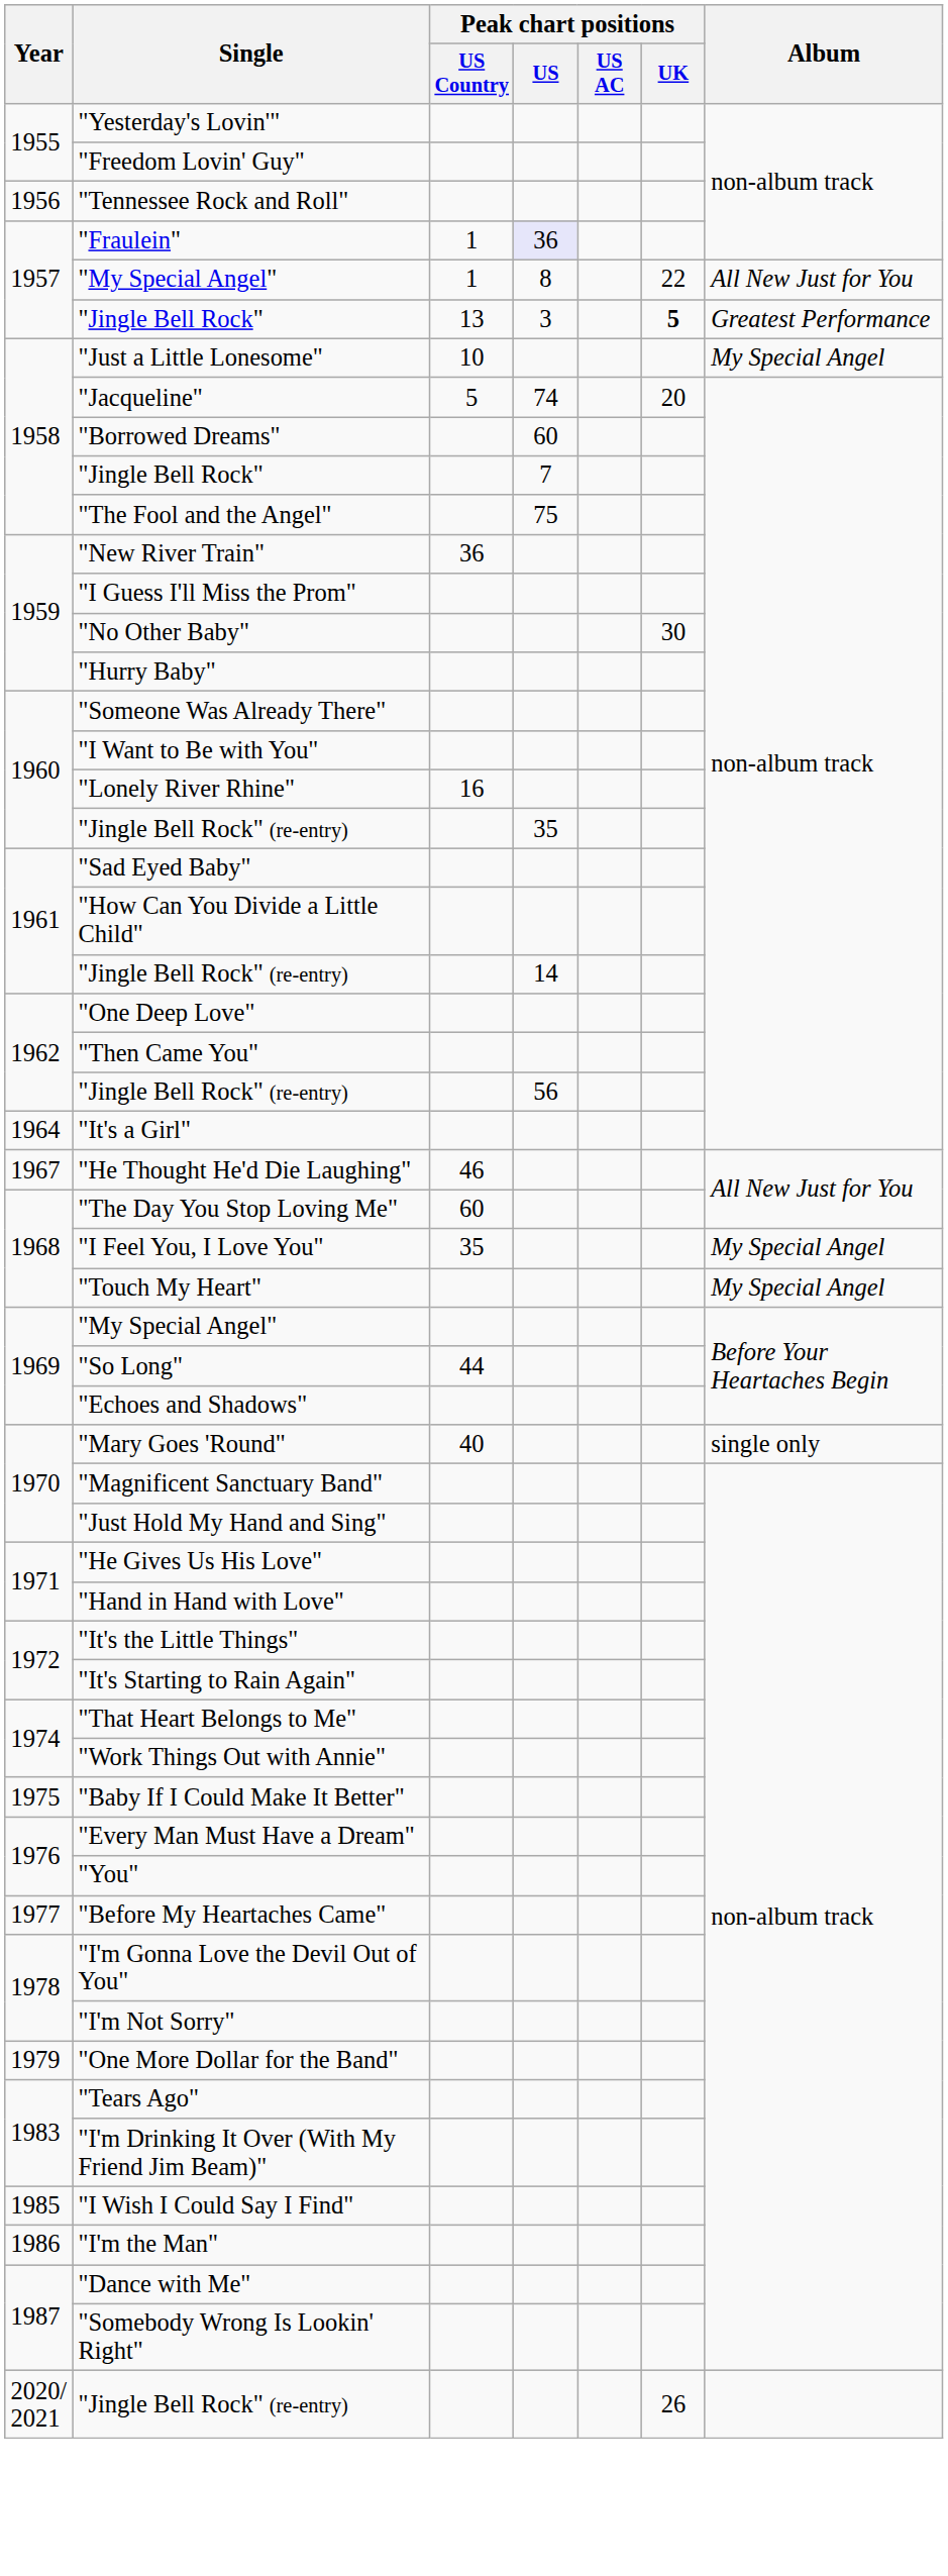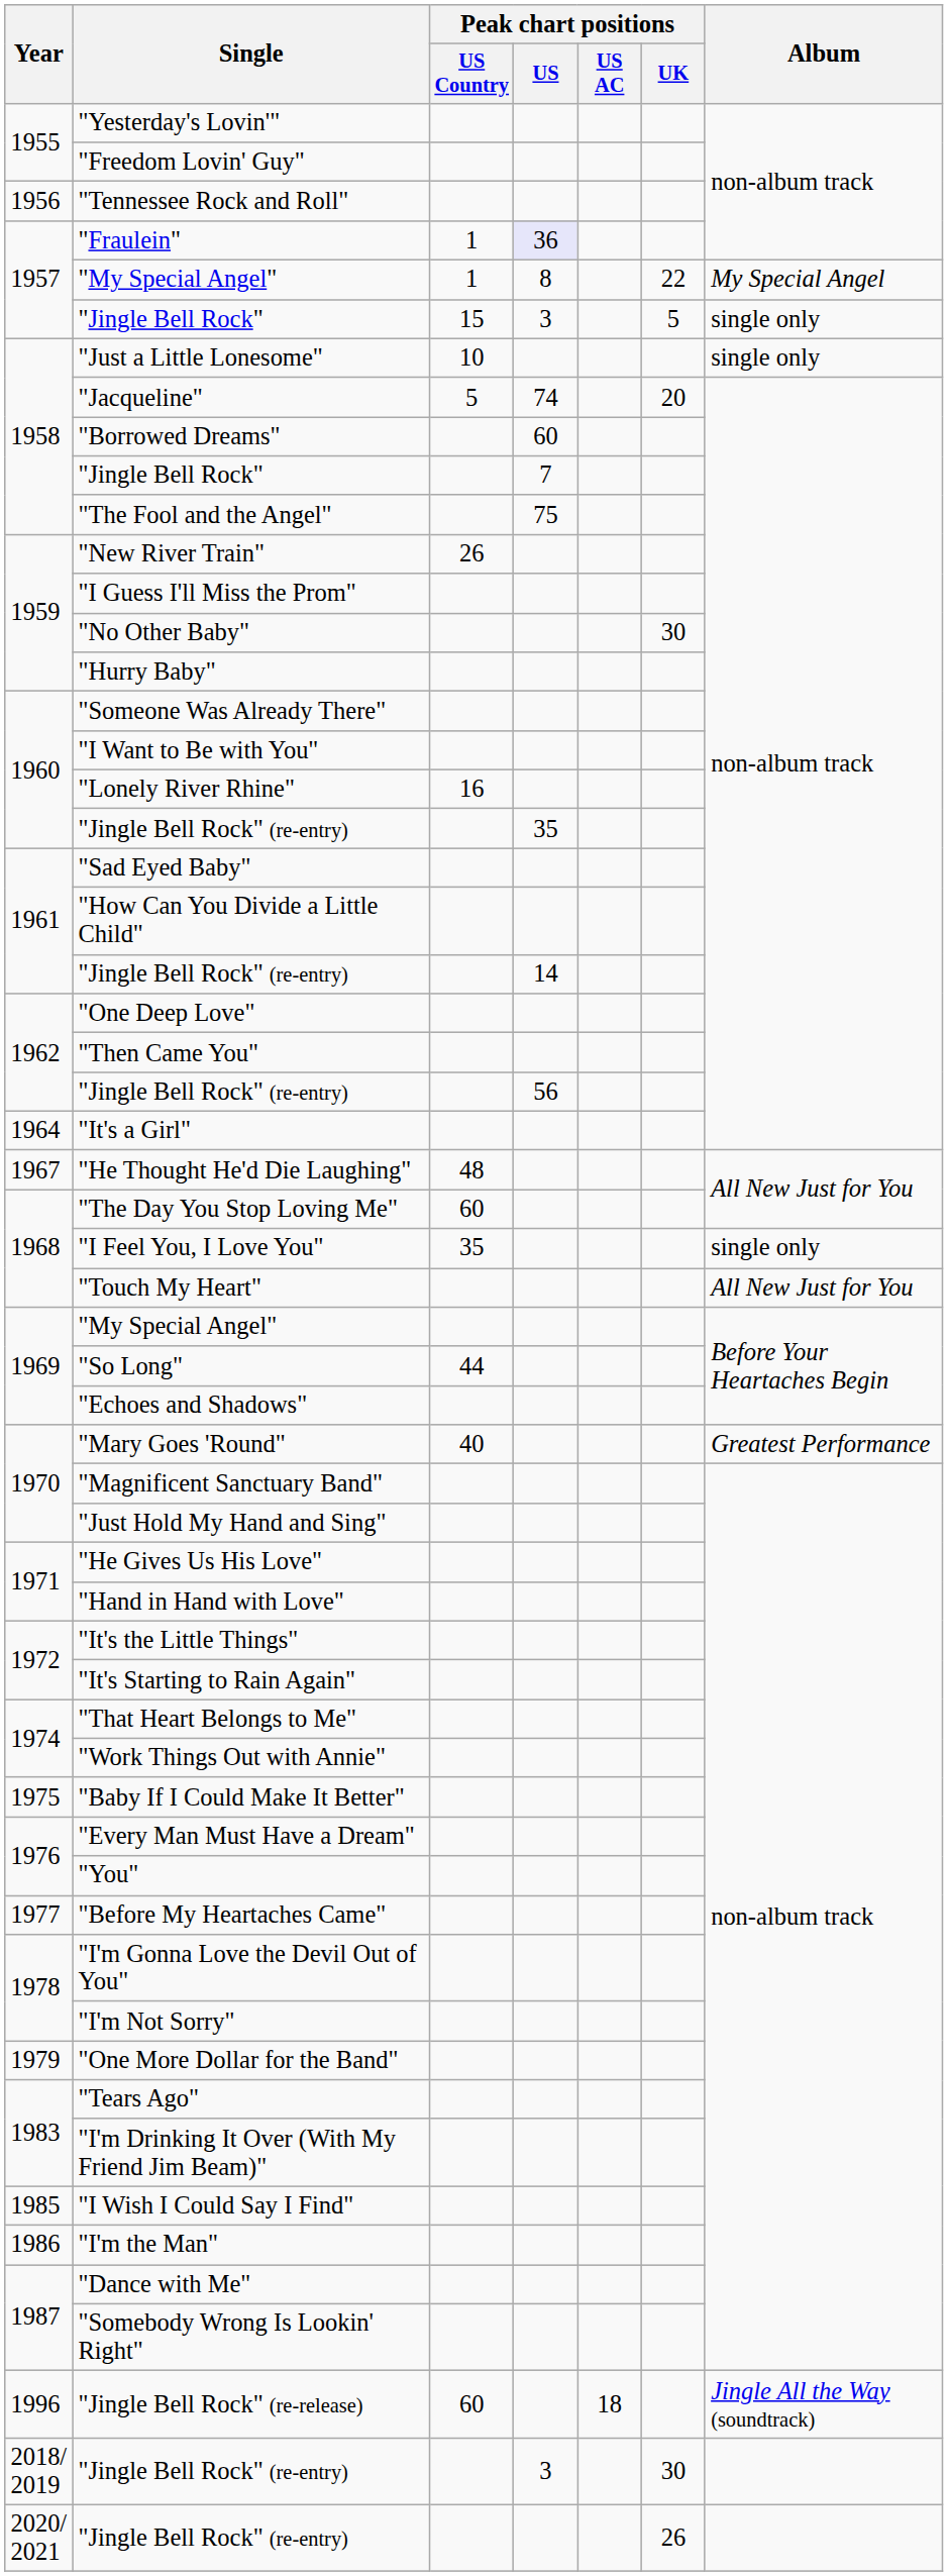1957 / "My Special Angel" | Album: All New Just for You -> My Special Angel
1957 / "Jingle Bell Rock" | Peak chart positions / US Country: 13 -> 15
1957 / "Jingle Bell Rock" | Peak chart positions / UK: bold -> normal
1957 / "Jingle Bell Rock" | Album: Greatest Performance -> single only
"Just a Little Lonesome" | Album: My Special Angel -> single only
"New River Train" | Peak chart positions / US Country: 36 -> 26
"He Thought He'd Die Laughing" | Peak chart positions / US Country: 46 -> 48
"I Feel You, I Love You" | Album: My Special Angel -> single only
"Touch My Heart" | Album: My Special Angel -> All New Just for You
"Mary Goes 'Round" | Album: single only -> Greatest Performance
+ row: 1996 | "Jingle Bell Rock" (re-release) | 60 | 18 | Jingle All the Way (soundtrack)
+ row: 2018/ 2019 | "Jingle Bell Rock" (re-entry) | 3 | 30
